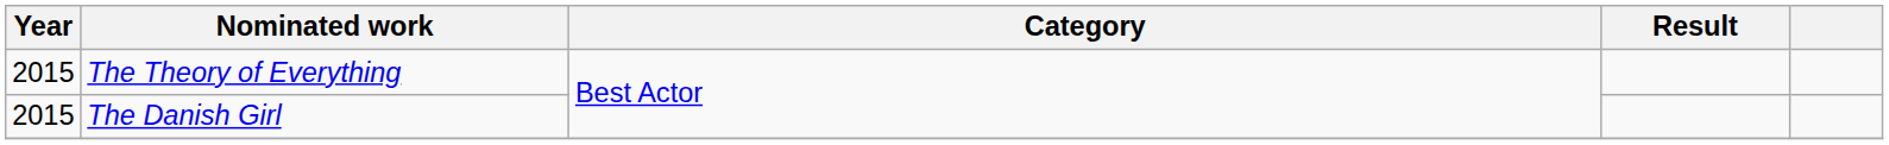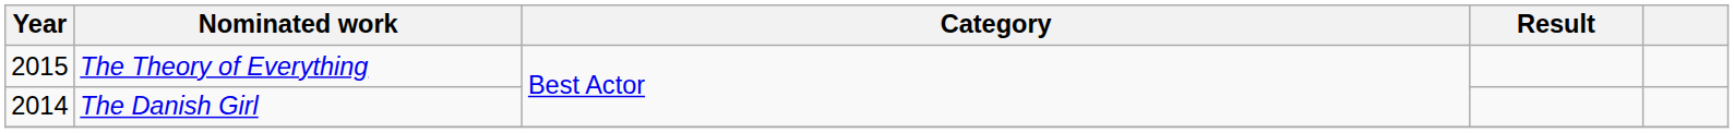The Danish Girl | Year: 2015 -> 2014
